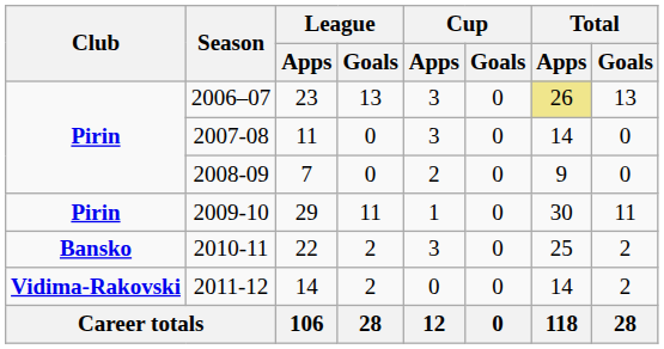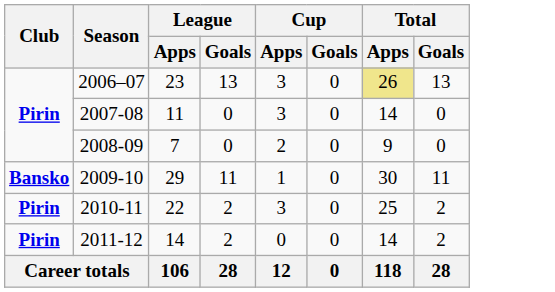2009-10 | Club: Pirin -> Bansko
2010-11 | Club: Bansko -> Pirin
2011-12 | Club: Vidima-Rakovski -> Pirin
